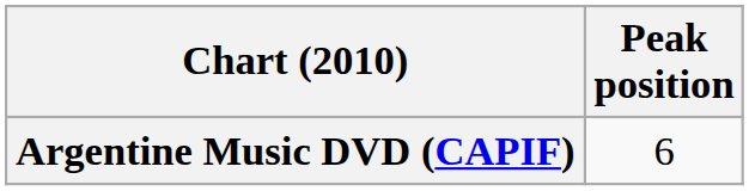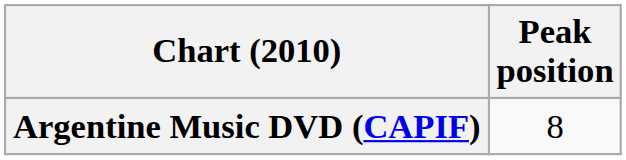Argentine Music DVD (CAPIF) | Peak position: 6 -> 8
